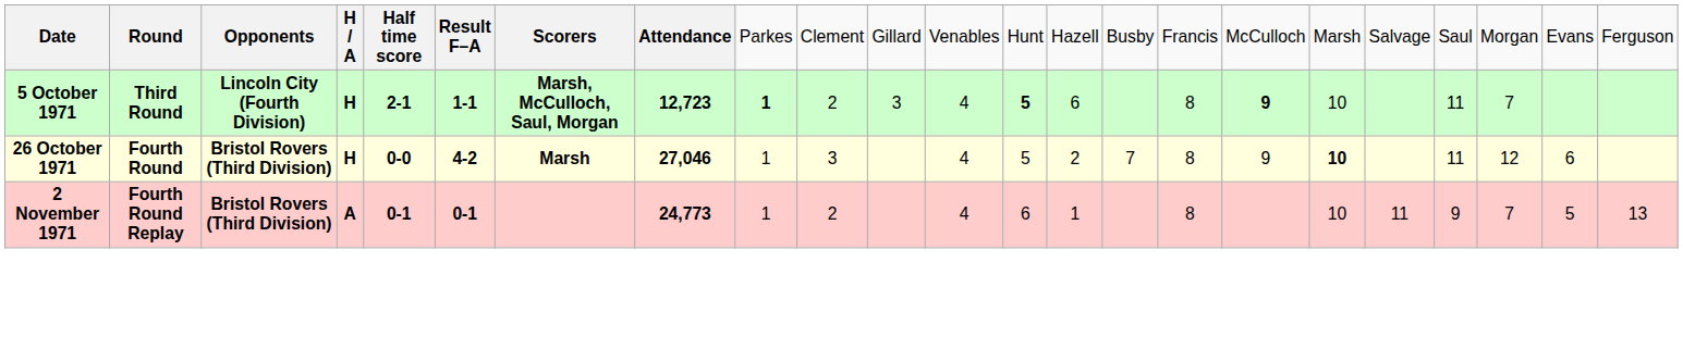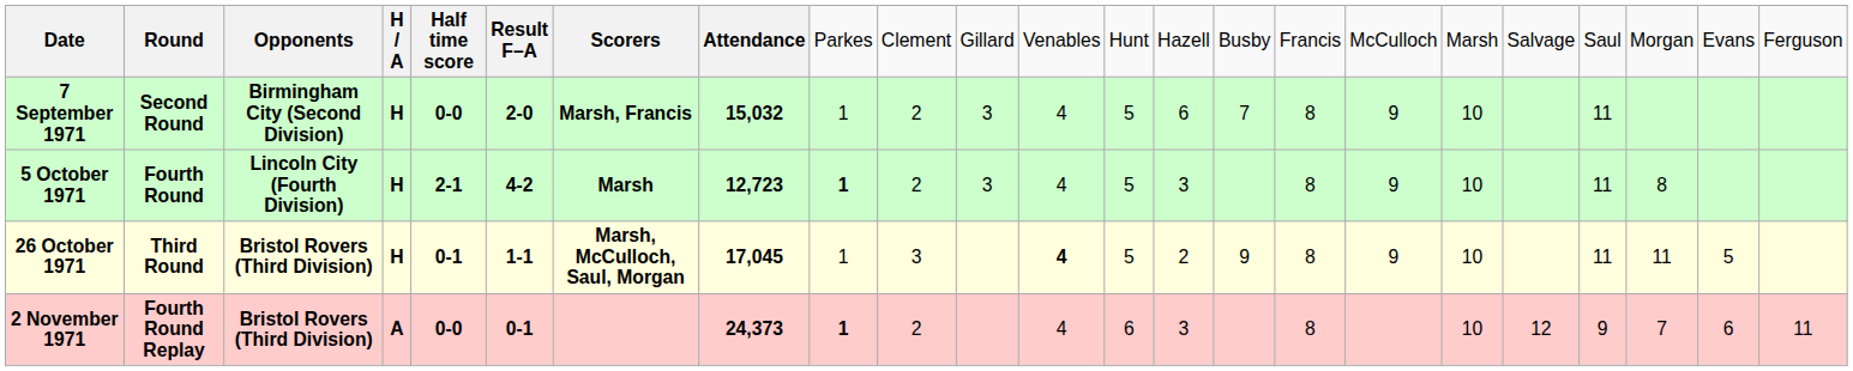+ row: 7 September 1971 | Second Round | Birmingham City (Second Division) | H | 0-0 | 2-0 | Marsh, Francis | 15,032 | 1 | 2 | 3 | 4 | 5 | 6 | 7 | 8 | 9 | 10 | 11
5 October 1971 | column 2: Third Round -> Fourth Round
5 October 1971 | column 6: 1-1 -> 4-2
5 October 1971 | column 7: Marsh, McCulloch, Saul, Morgan -> Marsh
5 October 1971 | column 13: bold -> normal
5 October 1971 | column 14: 6 -> 3
5 October 1971 | column 17: bold -> normal
5 October 1971 | column 21: 7 -> 8
26 October 1971 | column 2: Fourth Round -> Third Round
26 October 1971 | column 5: 0-0 -> 0-1
26 October 1971 | column 6: 4-2 -> 1-1
26 October 1971 | column 7: Marsh -> Marsh, McCulloch, Saul, Morgan
26 October 1971 | column 8: 27,046 -> 17,045
26 October 1971 | column 12: normal -> bold
26 October 1971 | column 15: 7 -> 9
26 October 1971 | column 18: bold -> normal
26 October 1971 | column 21: 12 -> 11
26 October 1971 | column 22: 6 -> 5
2 November 1971 | column 5: 0-1 -> 0-0
2 November 1971 | column 8: 24,773 -> 24,373
2 November 1971 | column 9: normal -> bold
2 November 1971 | column 14: 1 -> 3
2 November 1971 | column 19: 11 -> 12
2 November 1971 | column 22: 5 -> 6
2 November 1971 | column 23: 13 -> 11
